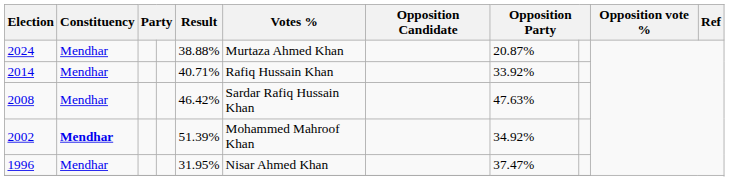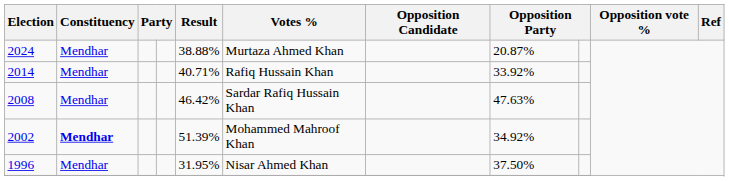1996 | column 8: 37.47% -> 37.50%
